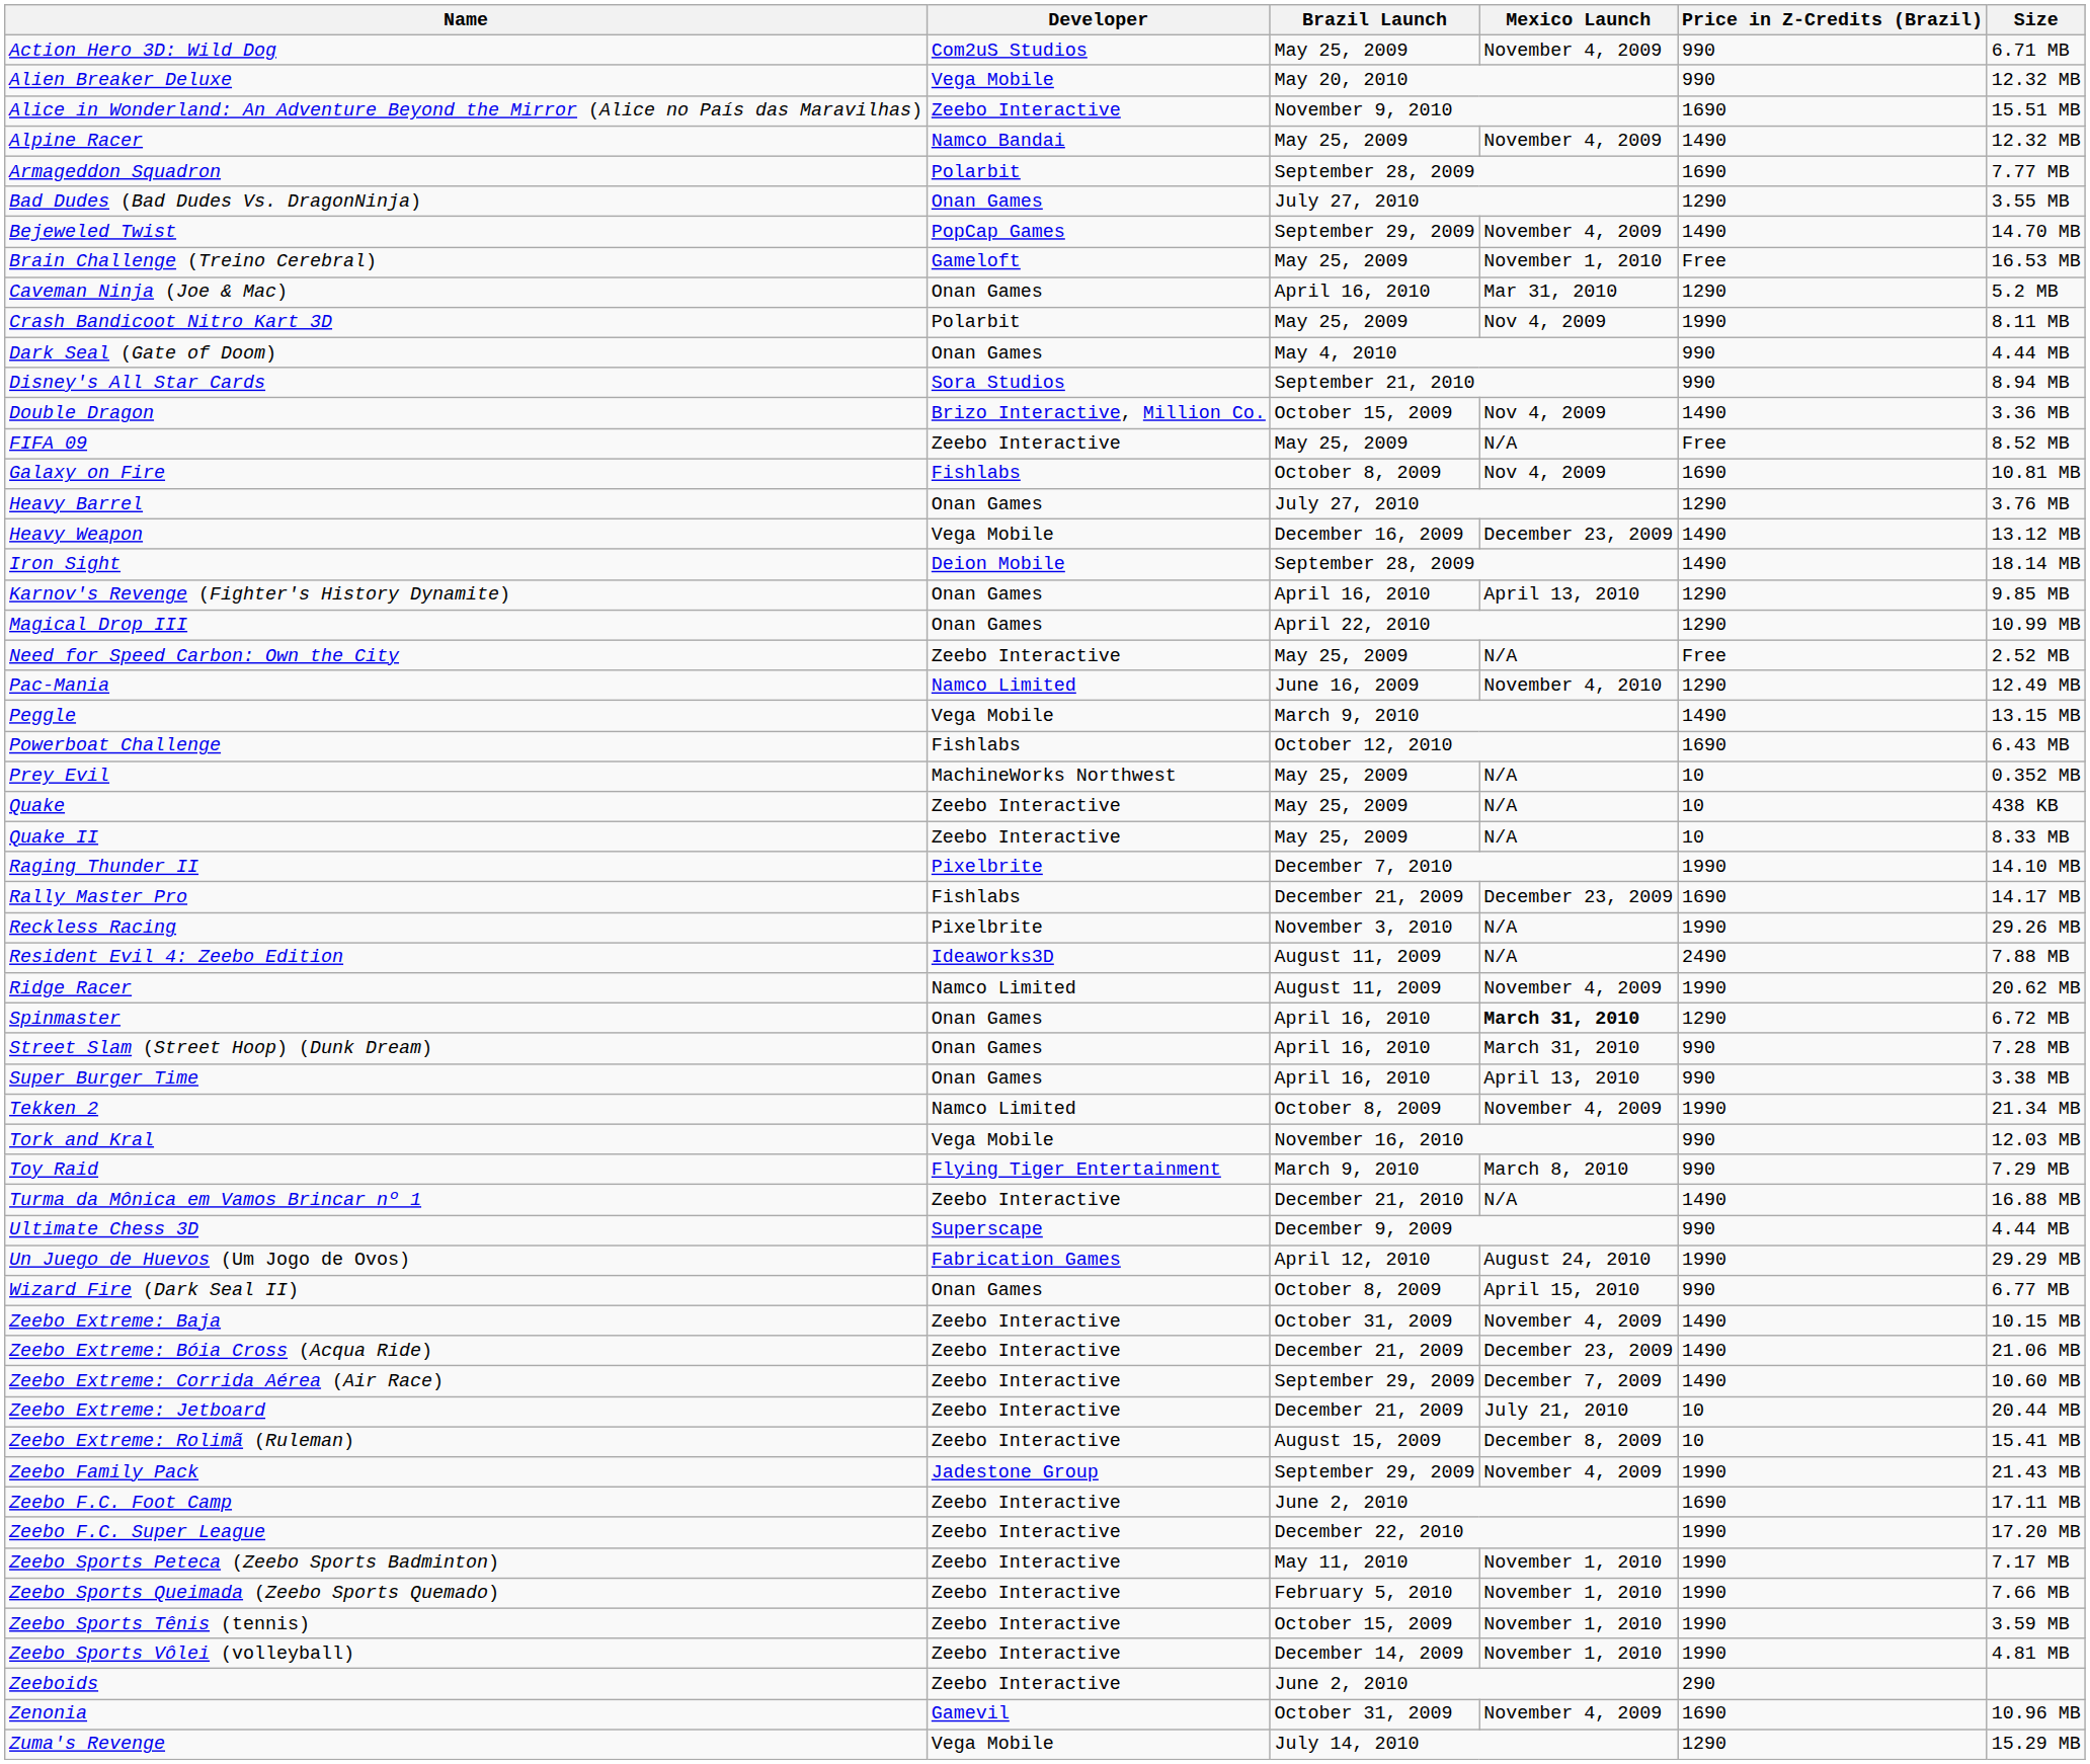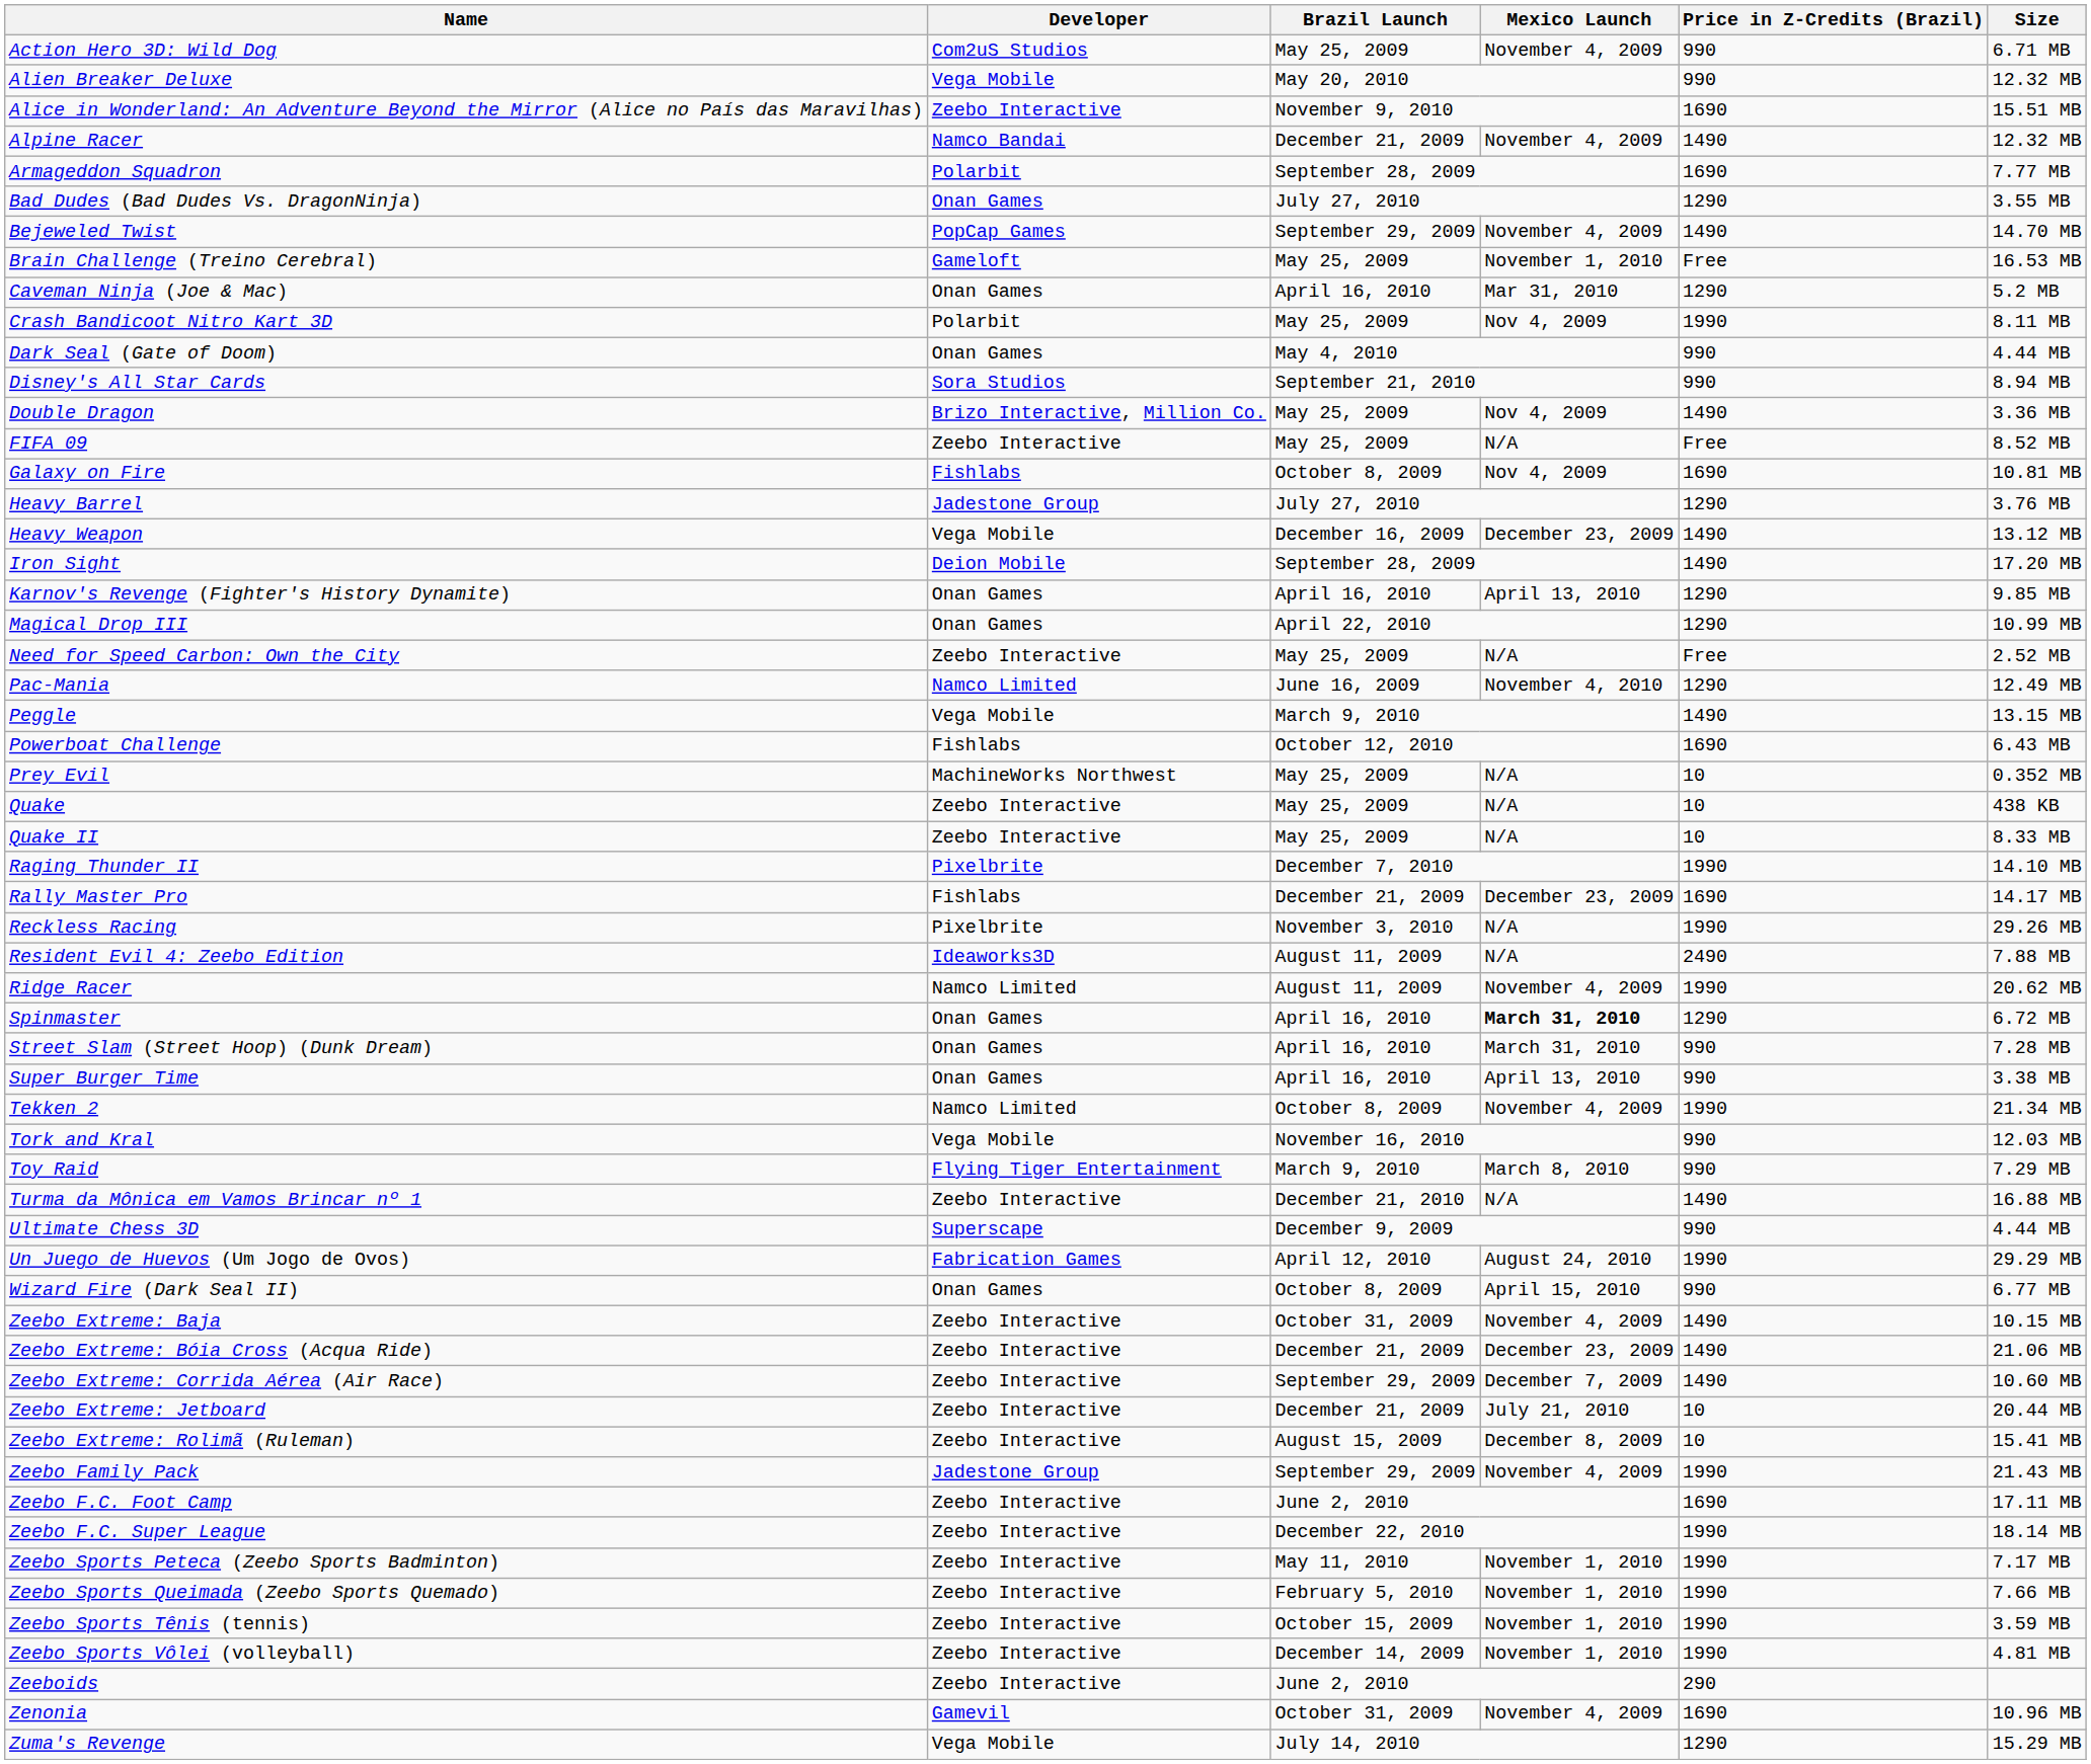Alpine Racer | Brazil Launch: May 25, 2009 -> December 21, 2009
Double Dragon | Brazil Launch: October 15, 2009 -> May 25, 2009
Heavy Barrel | Developer: Onan Games -> Jadestone Group
Iron Sight | Size: 18.14 MB -> 17.20 MB
Zeebo F.C. Super League | Size: 17.20 MB -> 18.14 MB
